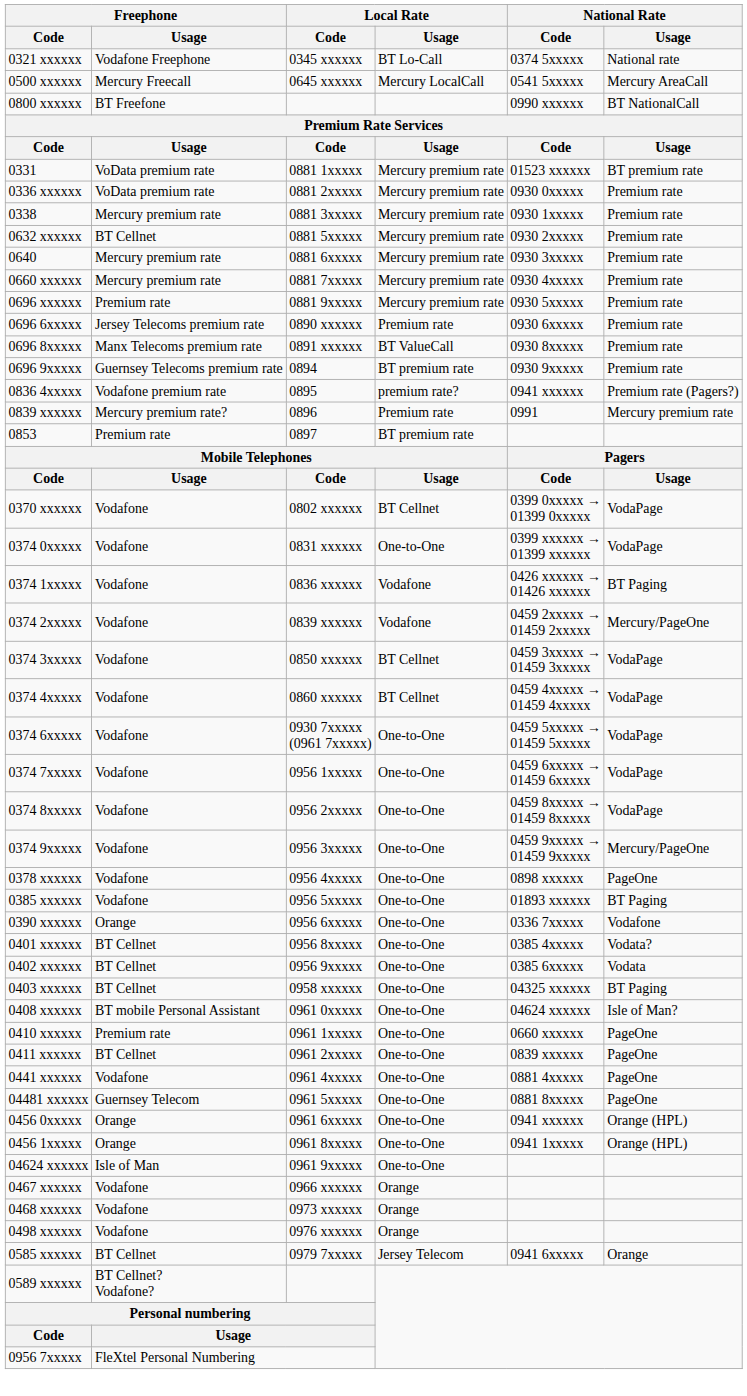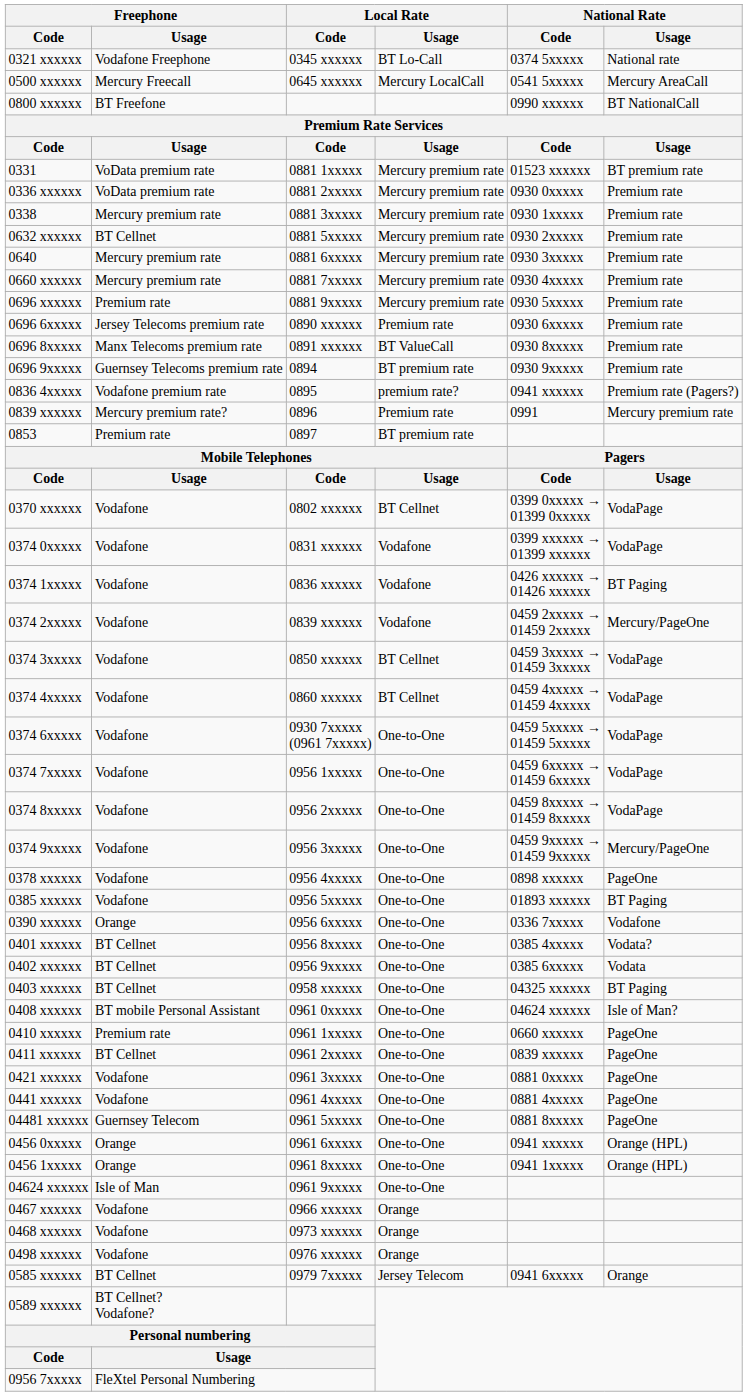0374 0xxxxx | Local Rate / Usage: One-to-One -> Vodafone
+ row: 0421 xxxxxx | Vodafone | 0961 3xxxxx | One-to-One | 0881 0xxxxx | PageOne
